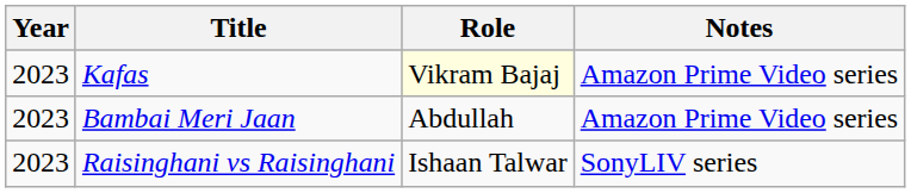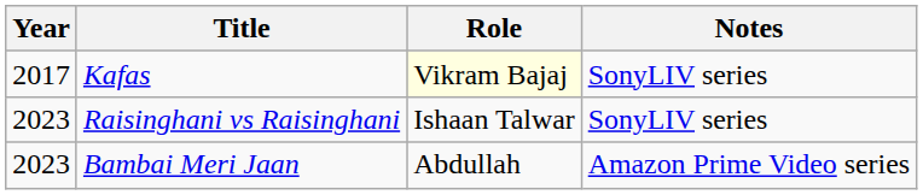Kafas | Year: 2023 -> 2017
Kafas | Notes: Amazon Prime Video series -> SonyLIV series
rows swapped: Bambai Meri Jaan <-> Raisinghani vs Raisinghani
